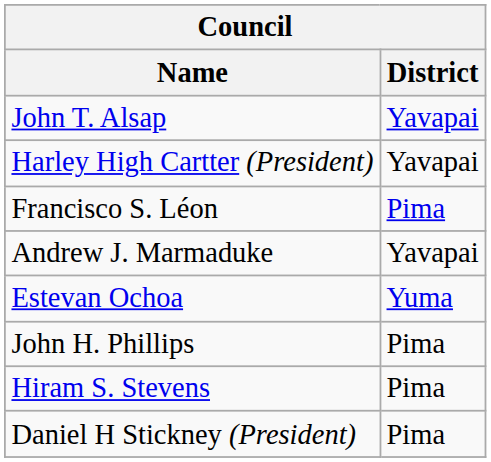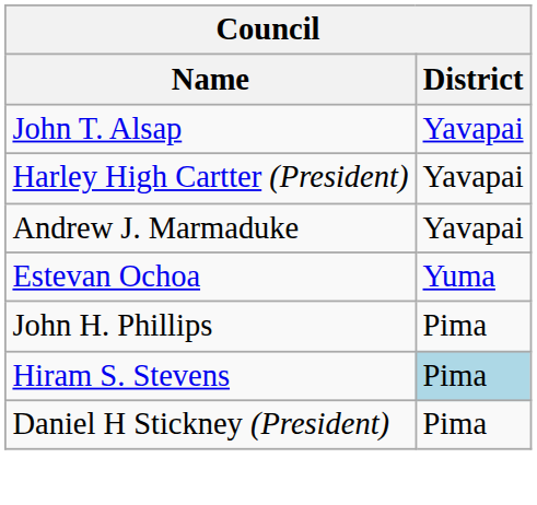- row: Francisco S. Léon | Pima
Hiram S. Stevens | District: no background -> lightblue background
